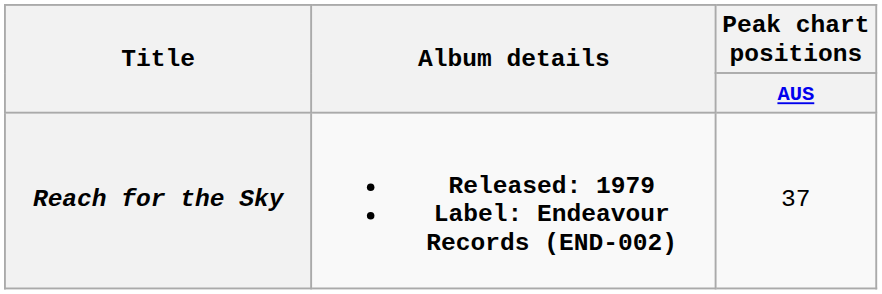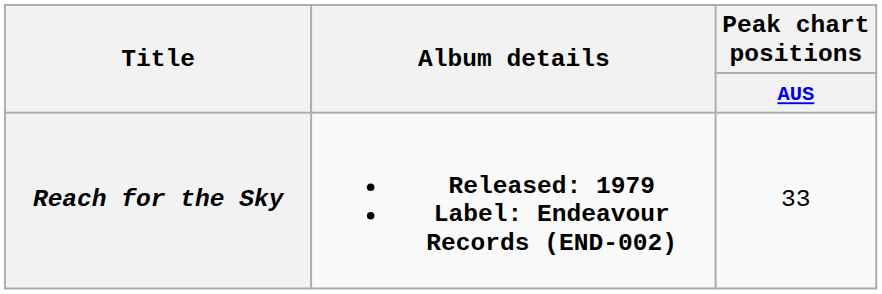Reach for the Sky | Peak chart positions / AUS: 37 -> 33
